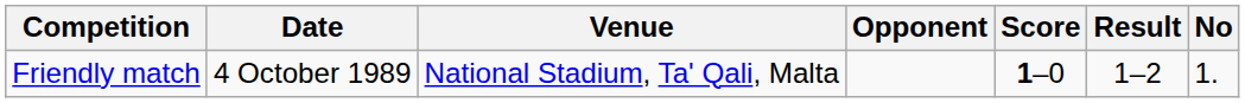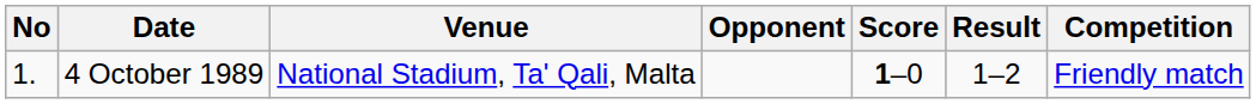columns swapped: No <-> Competition
